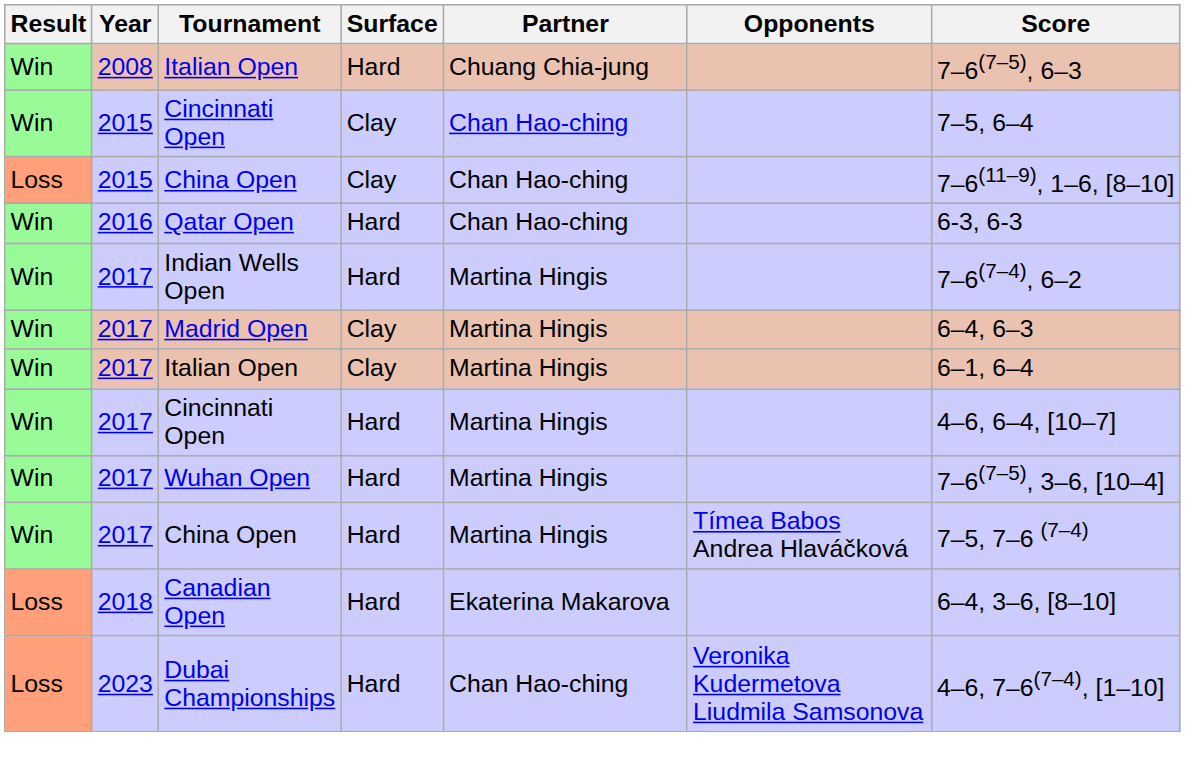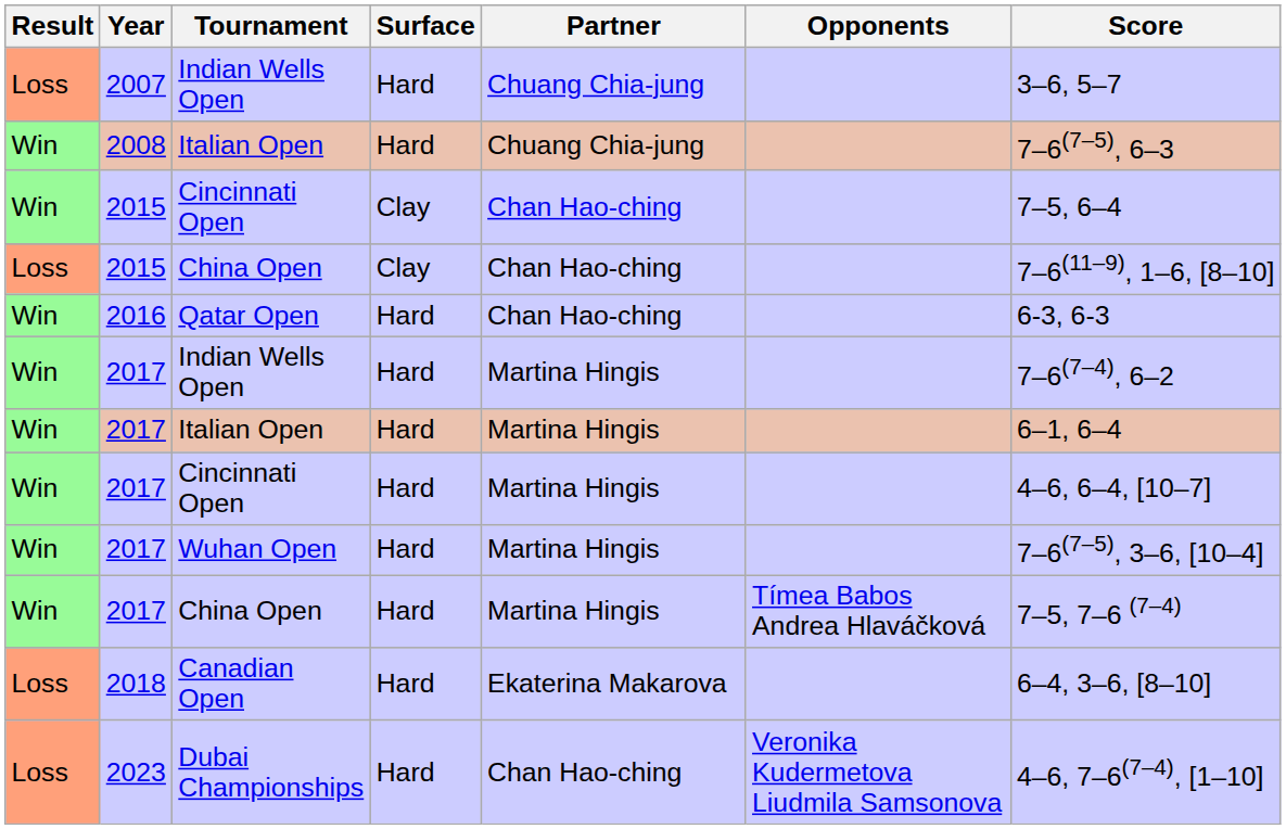+ row: Loss | 2007 | Indian Wells Open | Hard | Chuang Chia-jung | 3–6, 5–7
- row: Win | 2017 | Madrid Open | Clay | Martina Hingis | 6–4, 6–3
2017 / Italian Open | Surface: Clay -> Hard
